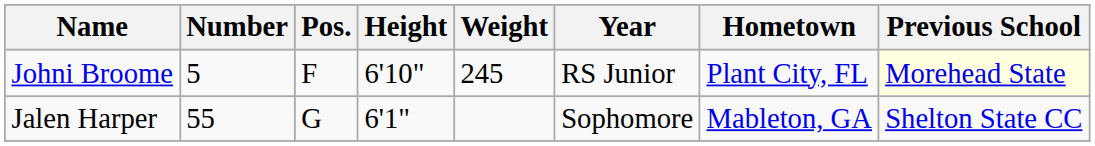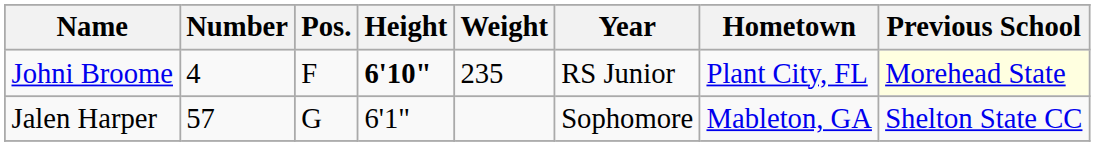Johni Broome | Number: 5 -> 4
Johni Broome | Height: normal -> bold
Johni Broome | Weight: 245 -> 235
Jalen Harper | Number: 55 -> 57
